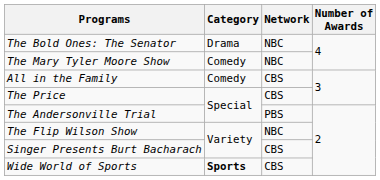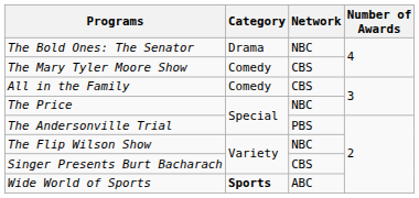The Mary Tyler Moore Show | Network: NBC -> CBS
The Price | Network: CBS -> NBC
Wide World of Sports | Network: CBS -> ABC
